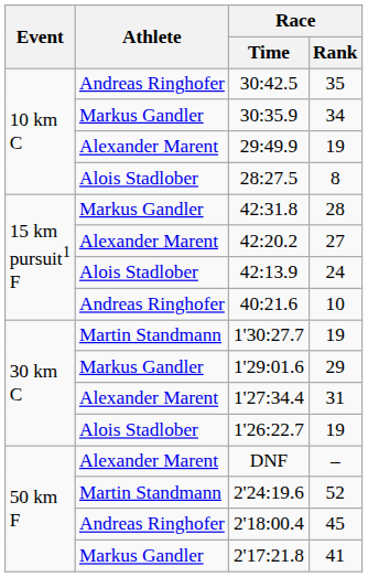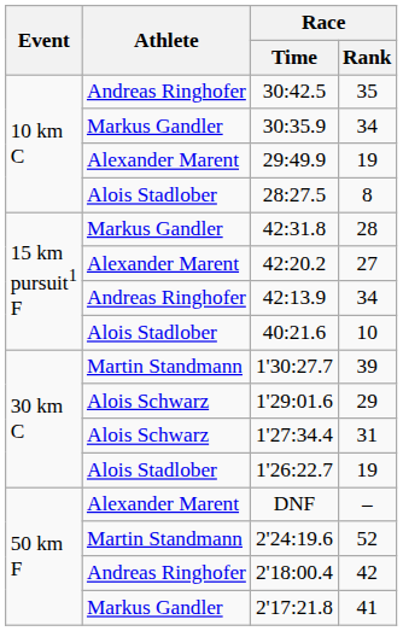42:13.9 | Athlete: Alois Stadlober -> Andreas Ringhofer
42:13.9 | Race / Rank: 24 -> 34
40:21.6 | Athlete: Andreas Ringhofer -> Alois Stadlober
1'30:27.7 | Race / Rank: 19 -> 39
1'29:01.6 | Athlete: Markus Gandler -> Alois Schwarz
1'27:34.4 | Athlete: Alexander Marent -> Alois Schwarz
2'18:00.4 | Race / Rank: 45 -> 42
